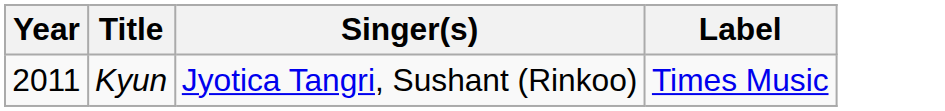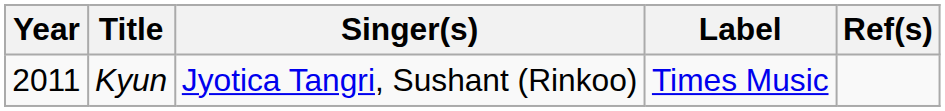+ column: Ref(s)
